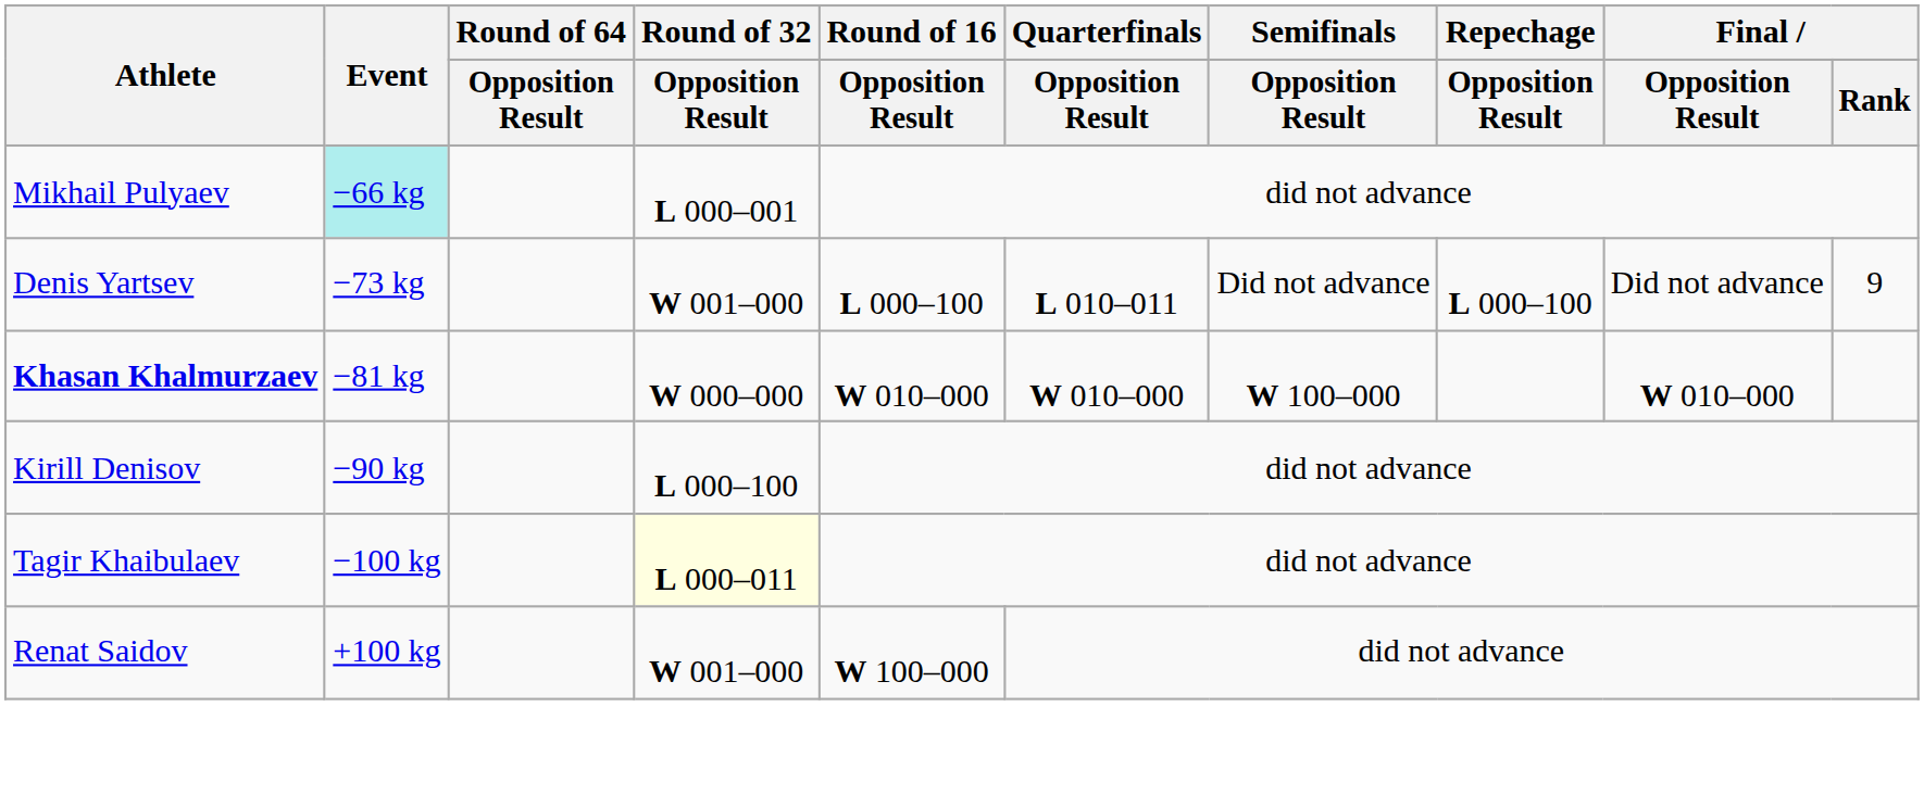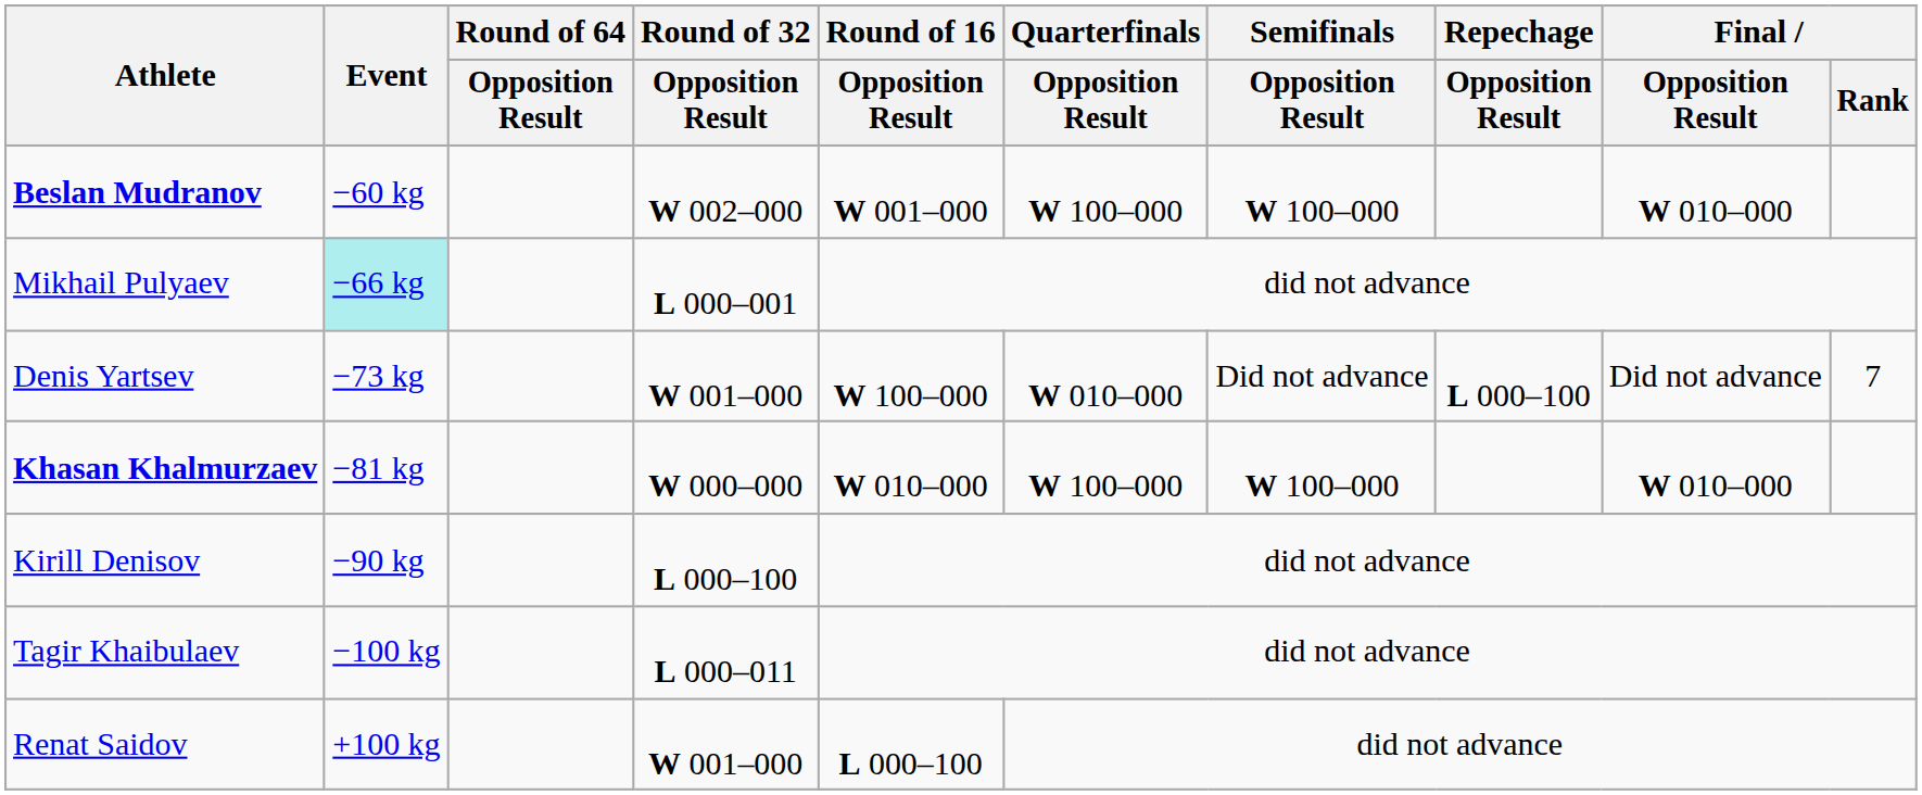+ row: Beslan Mudranov | −60 kg | W 002–000 | W 001–000 | W 100–000 | W 100–000 | W 010–000
Denis Yartsev | Round of 16 / Opposition Result: L 000–100 -> W 100–000
Denis Yartsev | Quarterfinals / Opposition Result: L 010–011 -> W 010–000
Denis Yartsev | Final / Rank: 9 -> 7
Khasan Khalmurzaev | Quarterfinals / Opposition Result: W 010–000 -> W 100–000
Tagir Khaibulaev | Round of 32 / Opposition Result: lightyellow background -> no background
Renat Saidov | Round of 16 / Opposition Result: W 100–000 -> L 000–100
